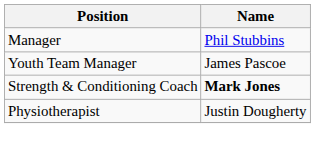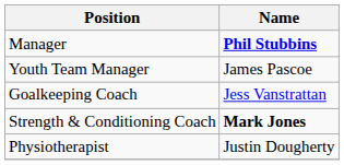Manager | Name: normal -> bold
+ row: Goalkeeping Coach | Jess Vanstrattan
